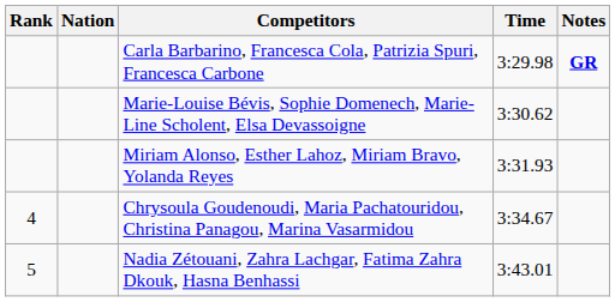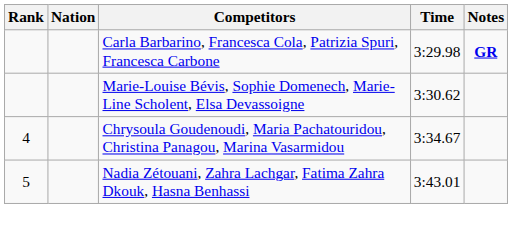- row: Miriam Alonso, Esther Lahoz, Miriam Bravo, Yolanda Reyes | 3:31.93
